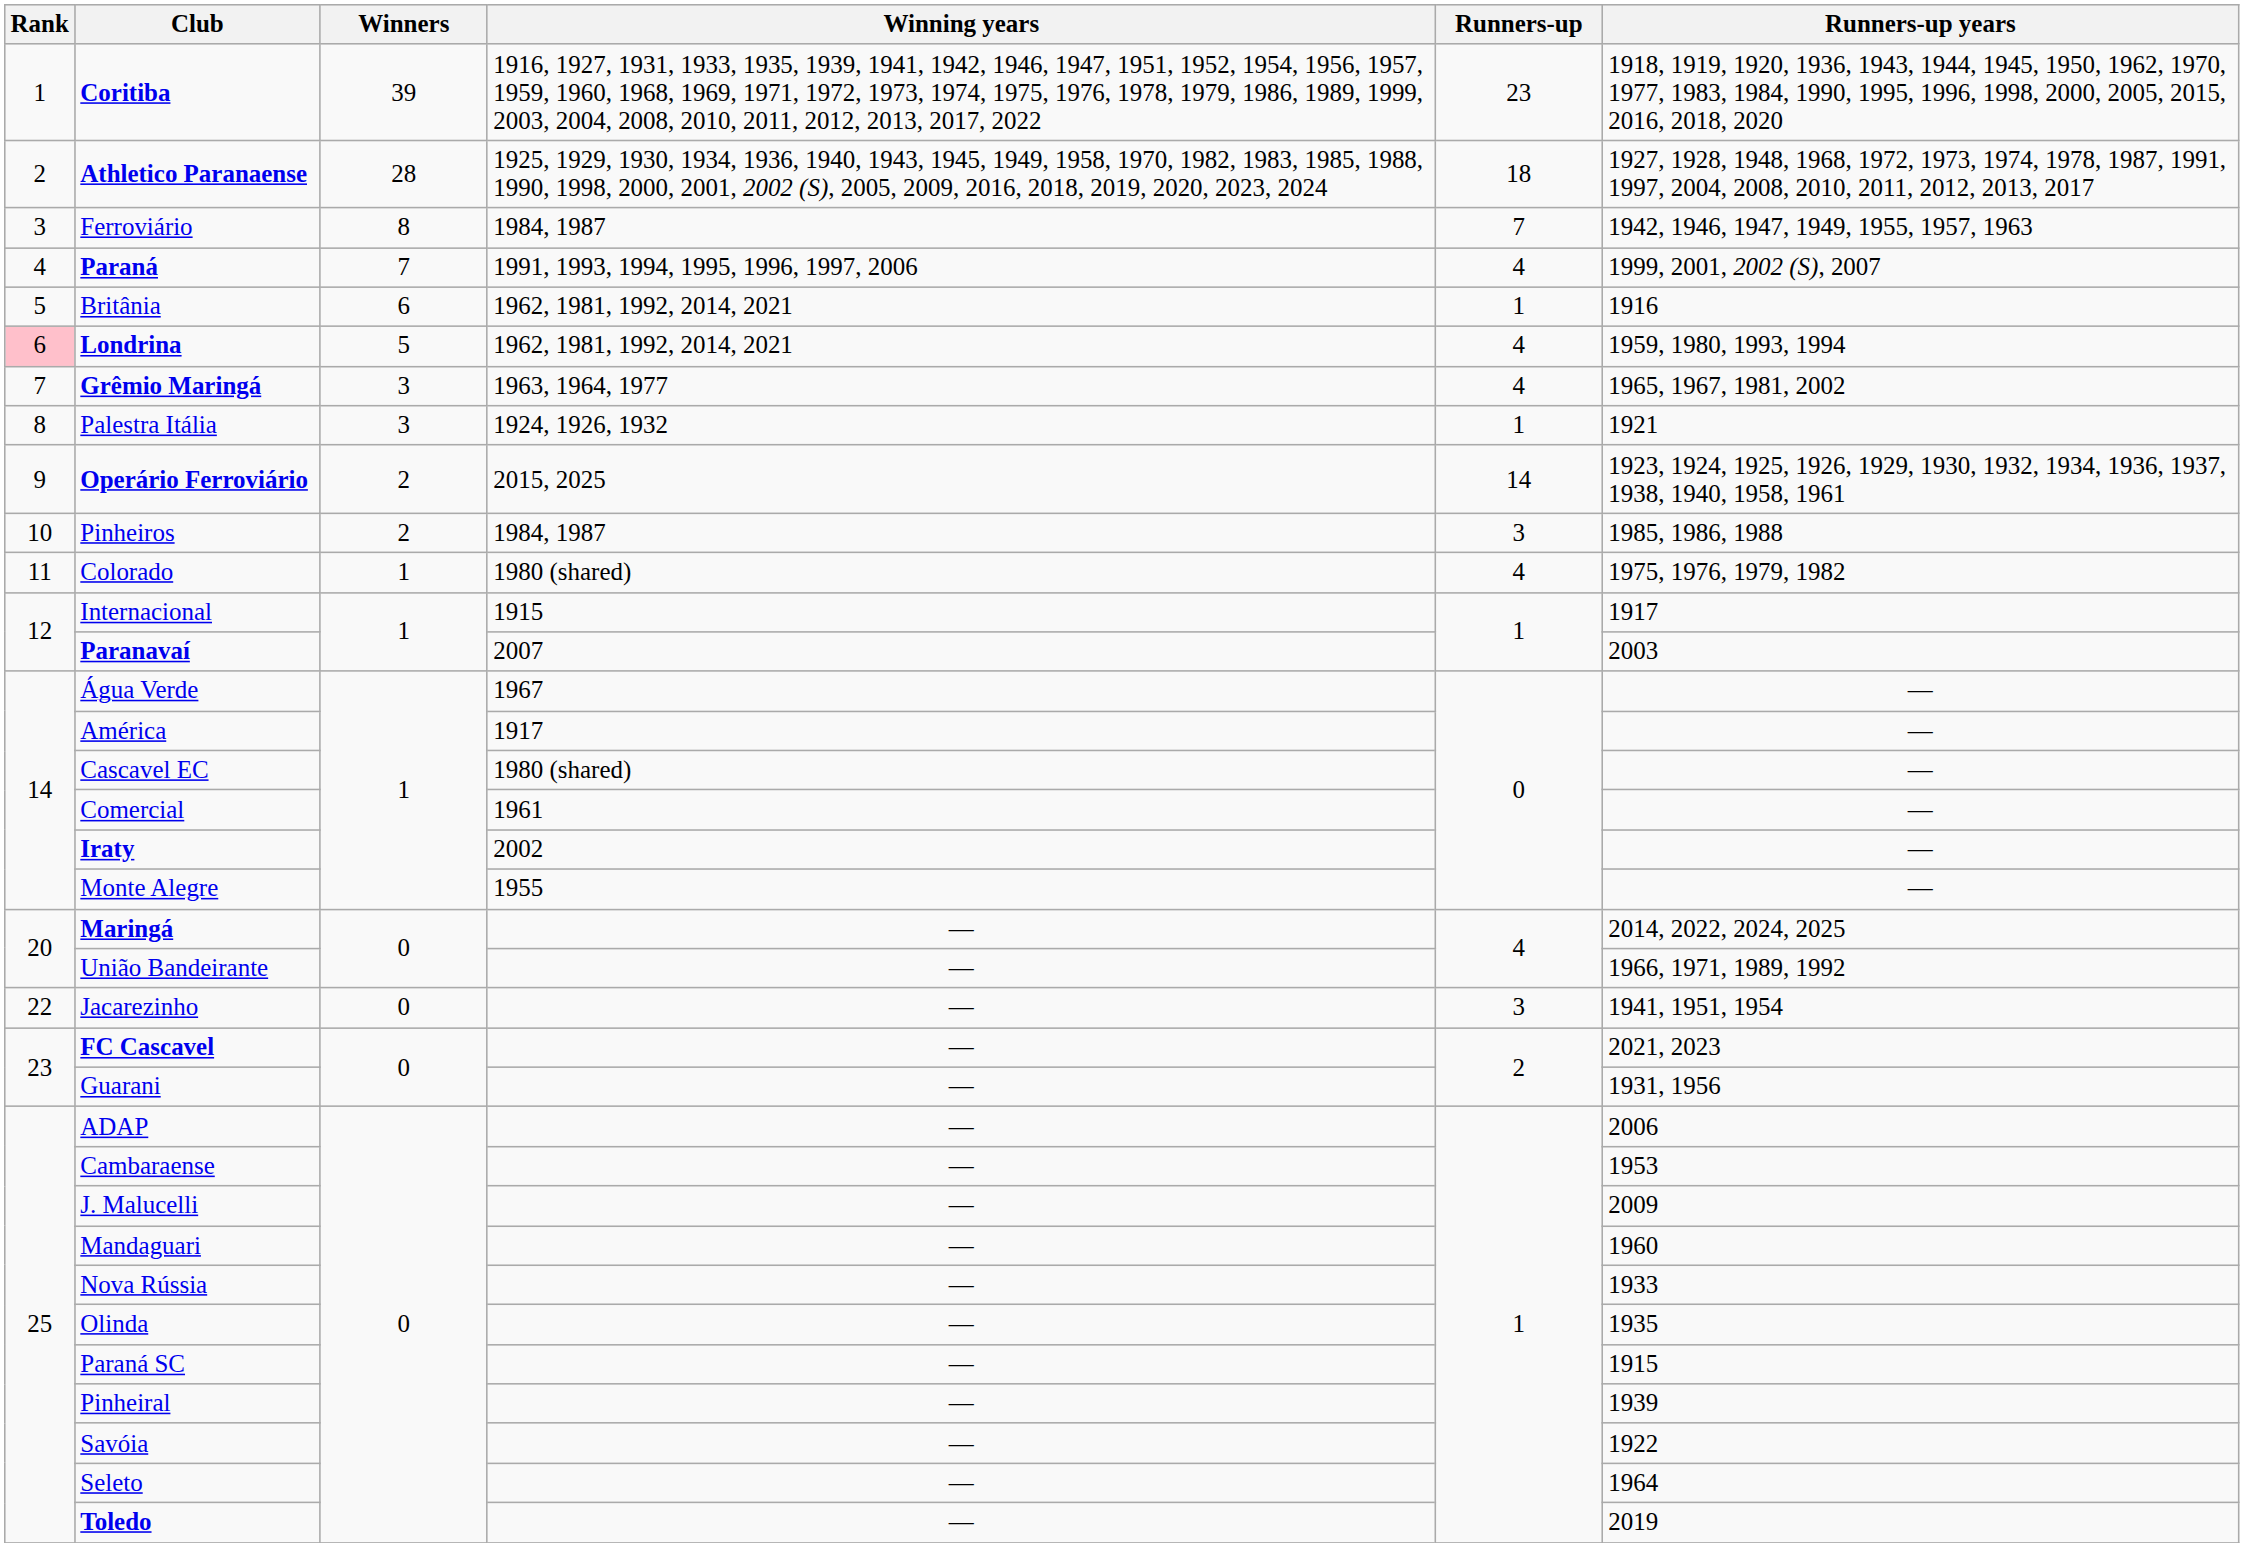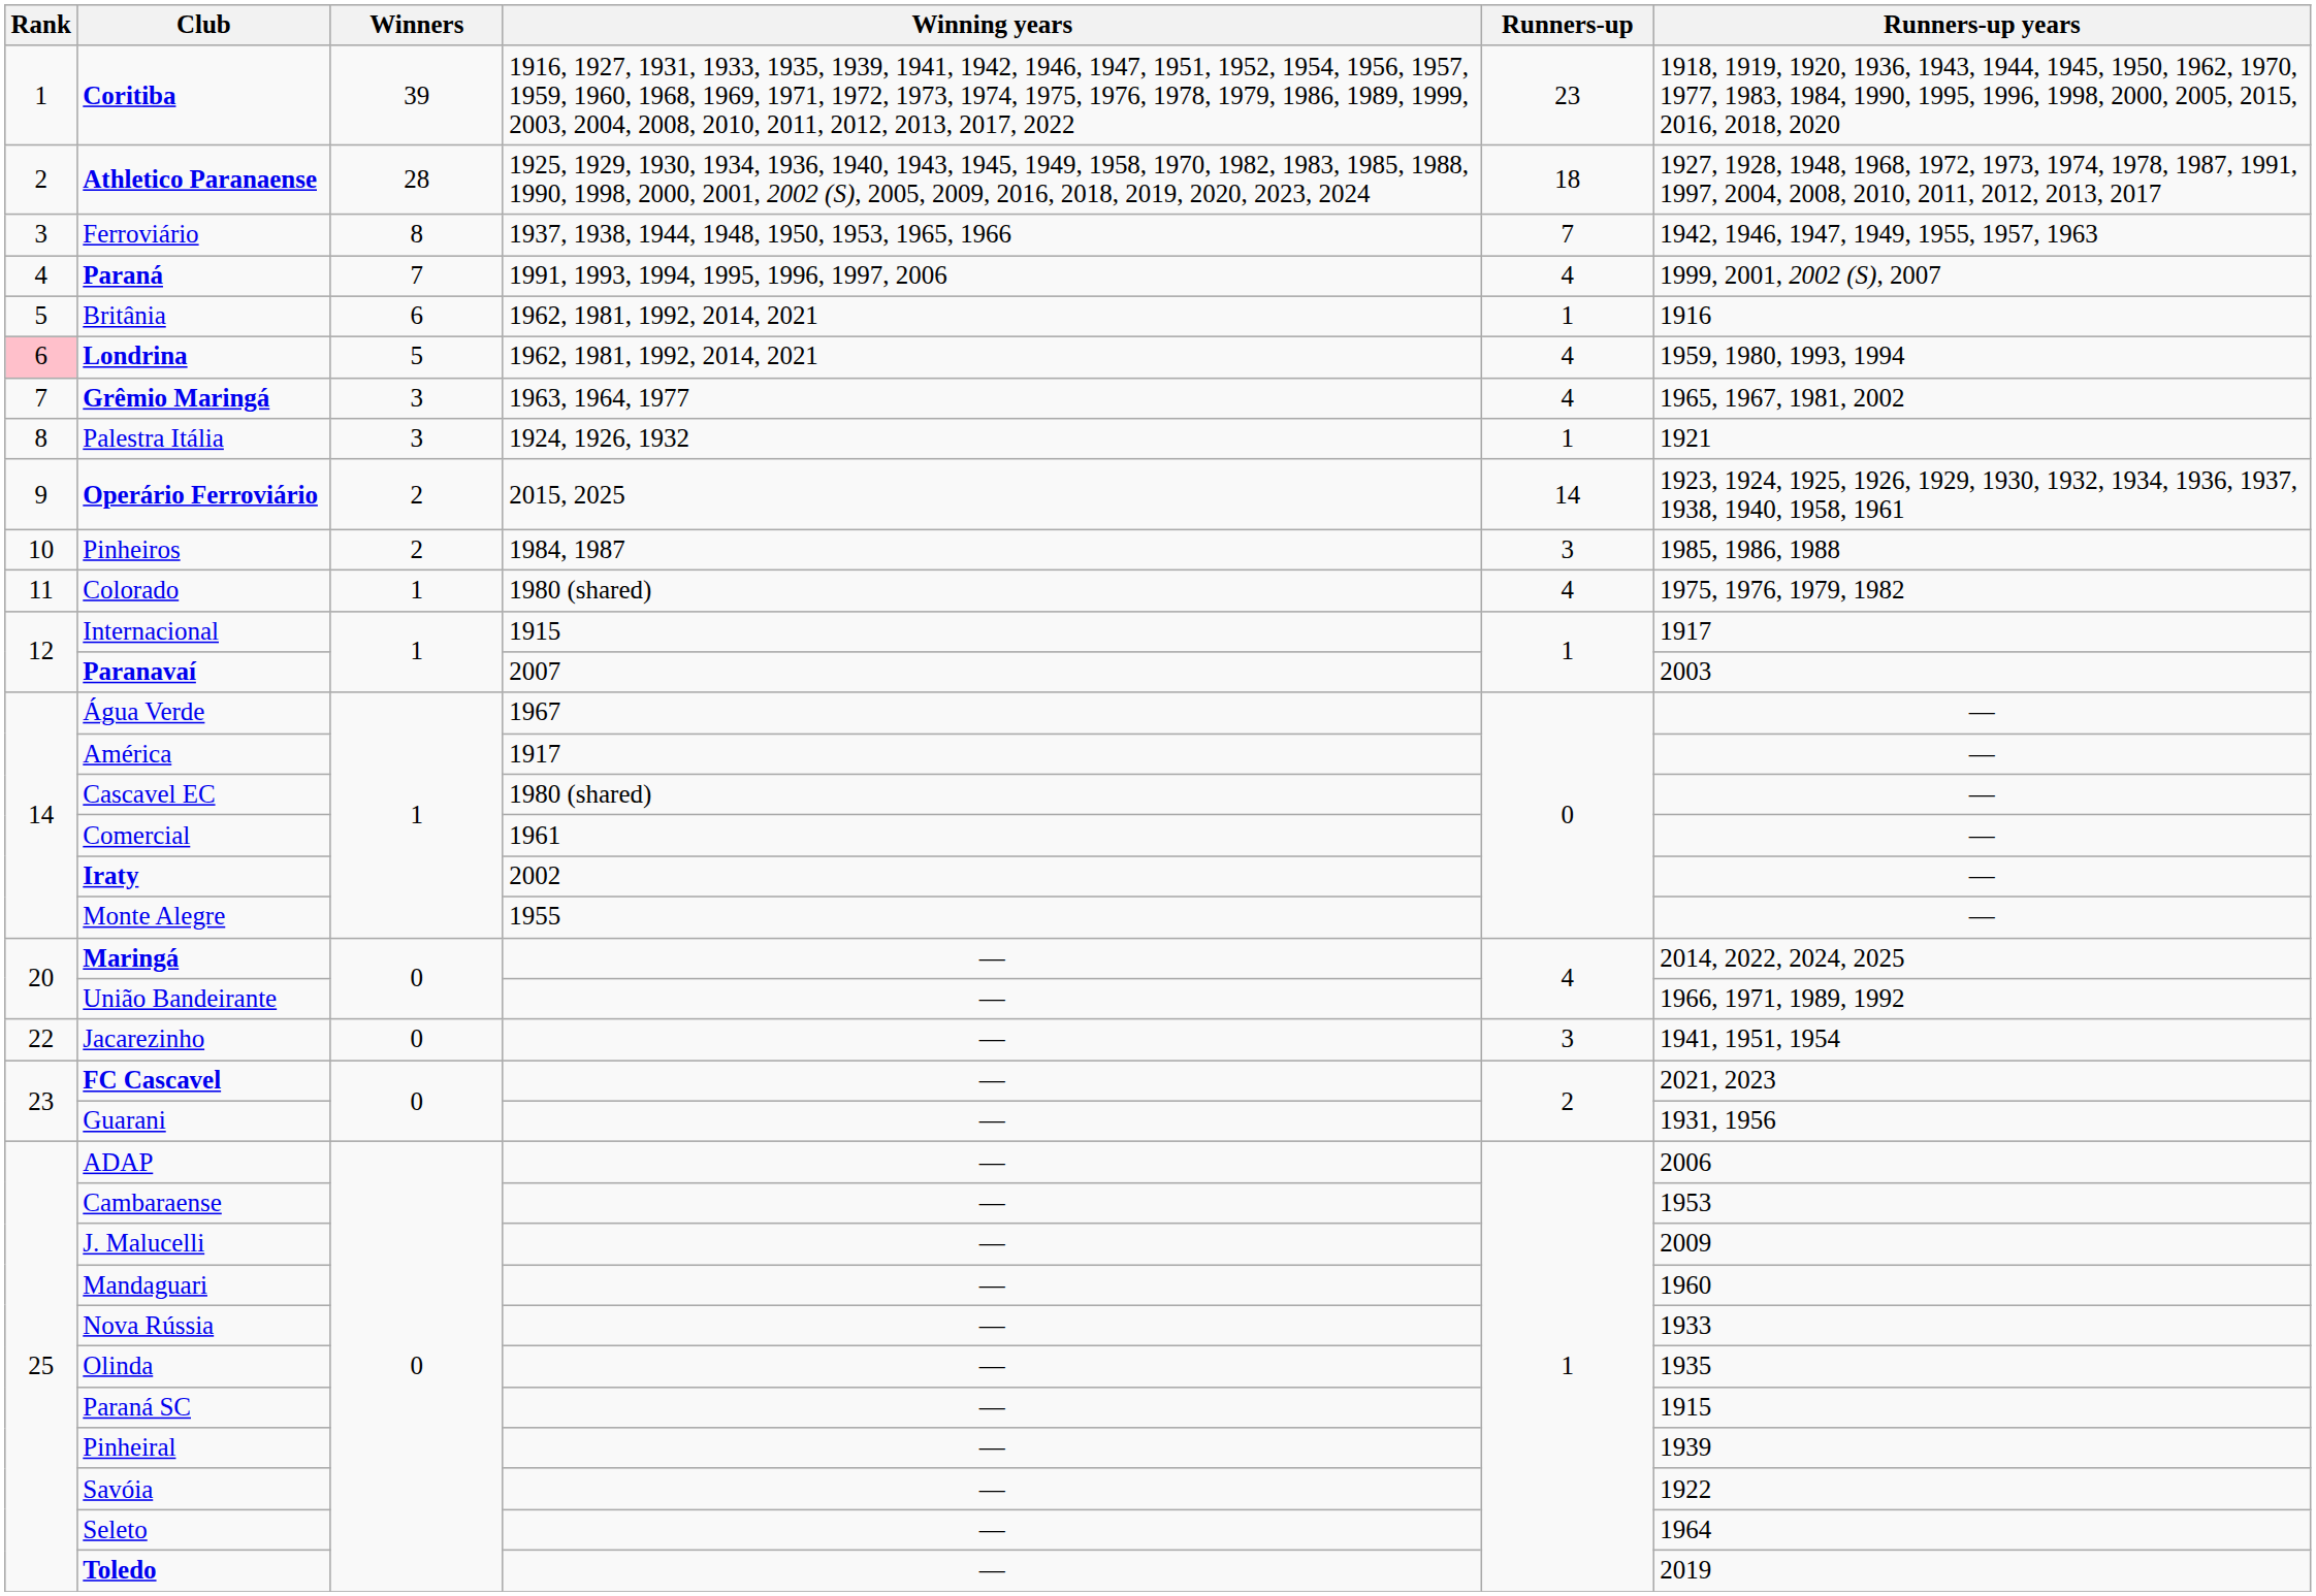Ferroviário | Winning years: 1984, 1987 -> 1937, 1938, 1944, 1948, 1950, 1953, 1965, 1966
